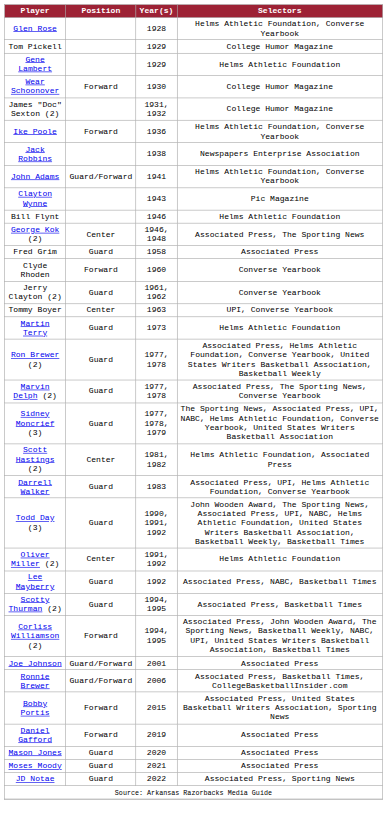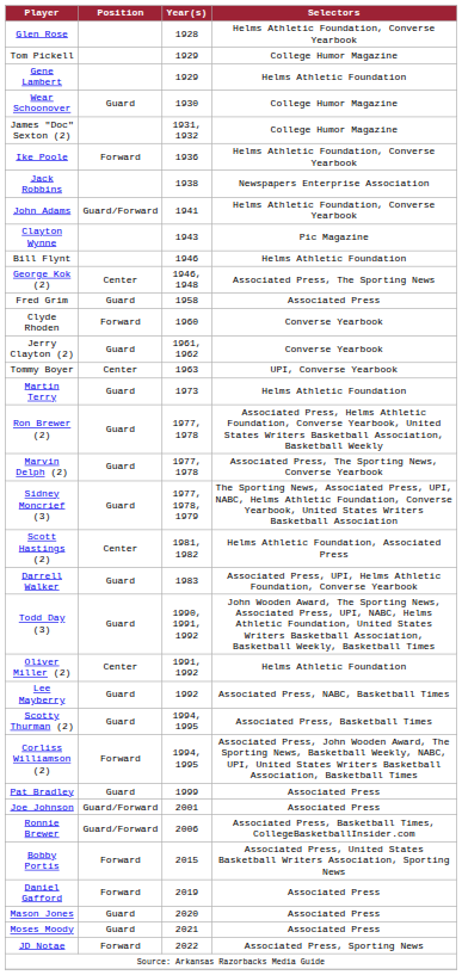Wear Schoonover | Position: Forward -> Guard
+ row: Pat Bradley | Guard | 1999 | Associated Press
JD Notae | Position: Guard -> Forward
